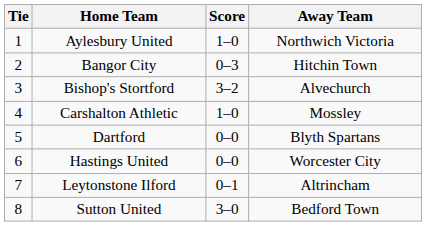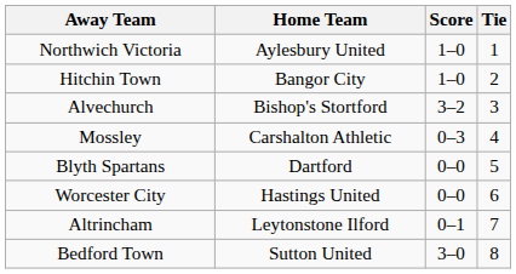columns swapped: Tie <-> Away Team
Bangor City | Score: 0–3 -> 1–0
Carshalton Athletic | Score: 1–0 -> 0–3
